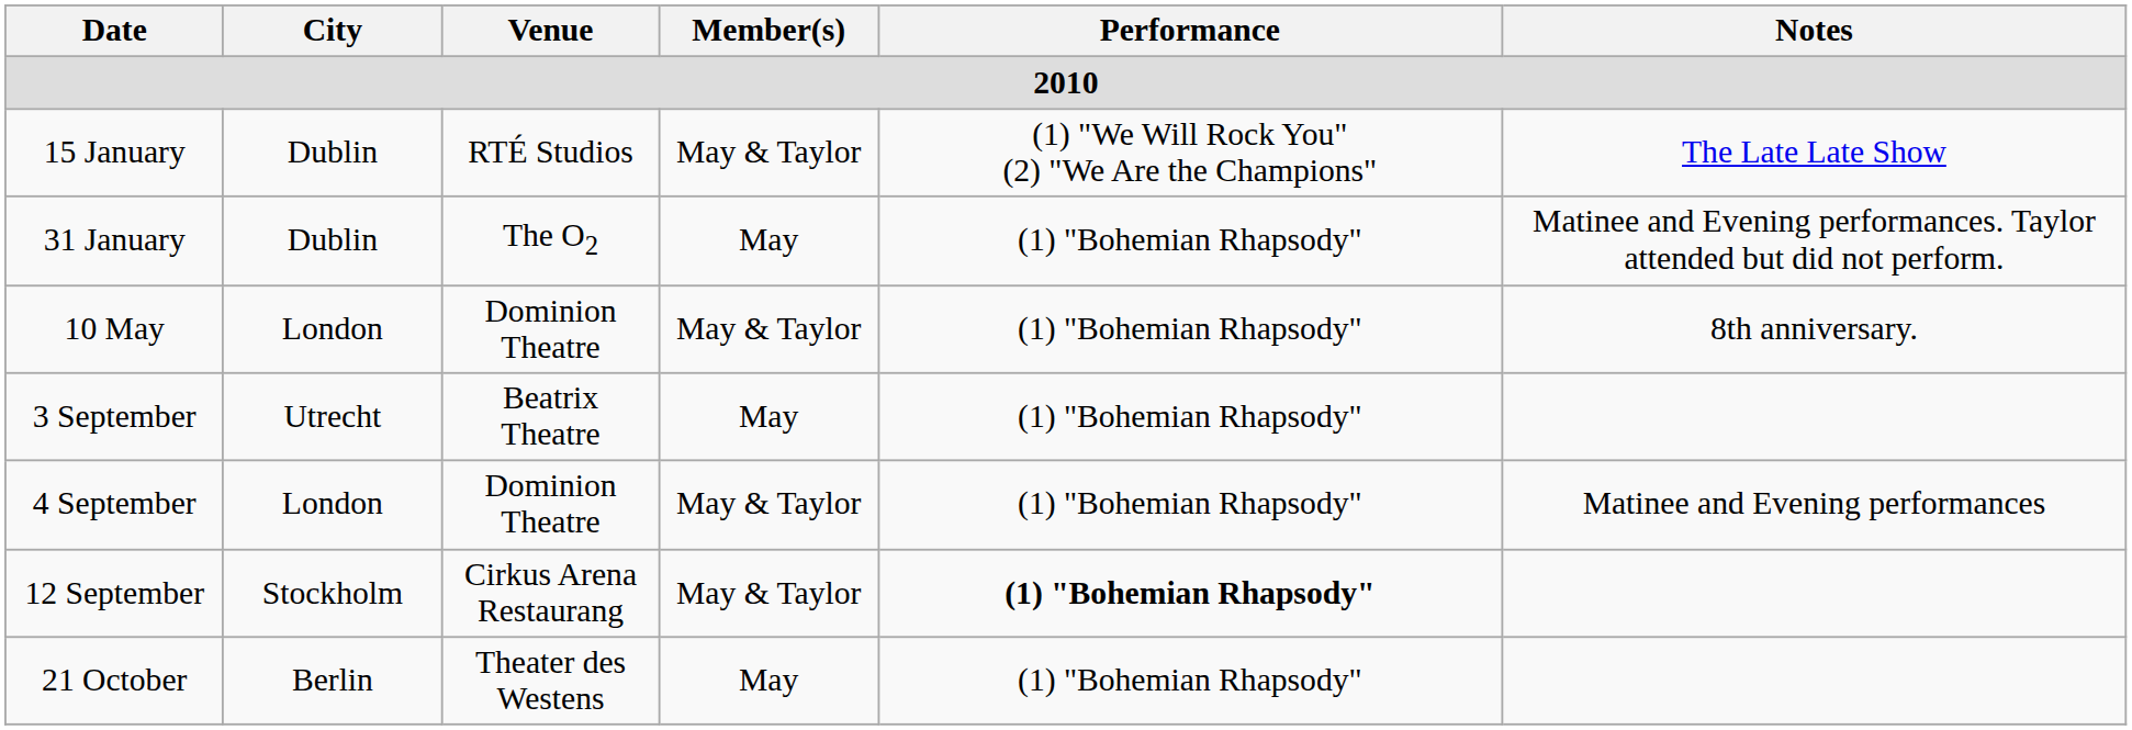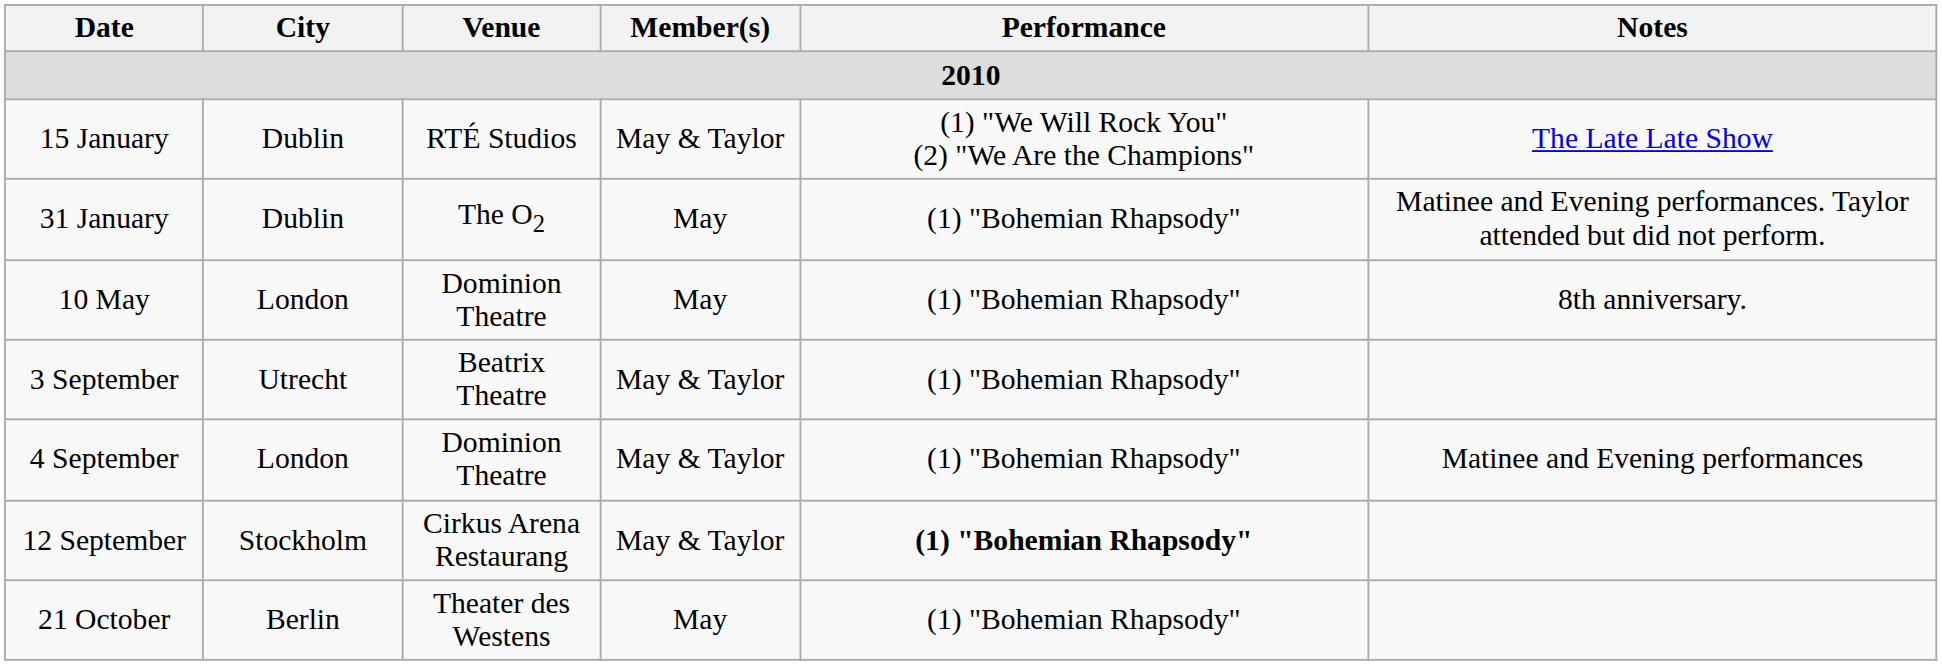10 May | Member(s): May & Taylor -> May
3 September | Member(s): May -> May & Taylor
